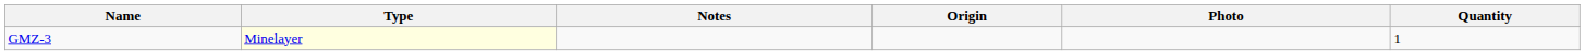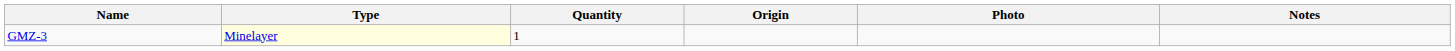columns swapped: Quantity <-> Notes
